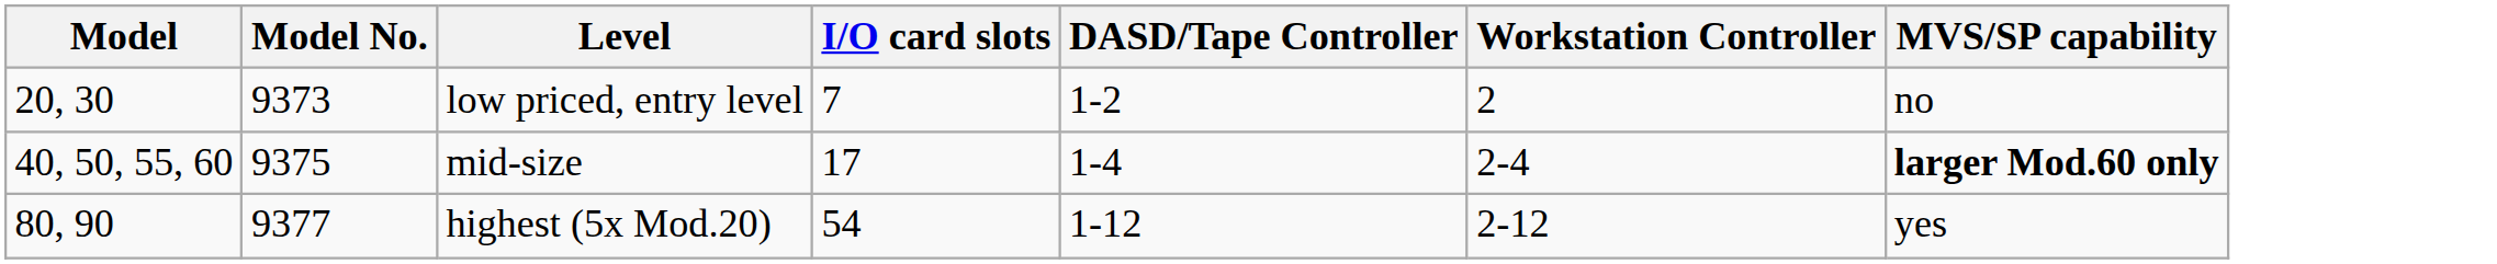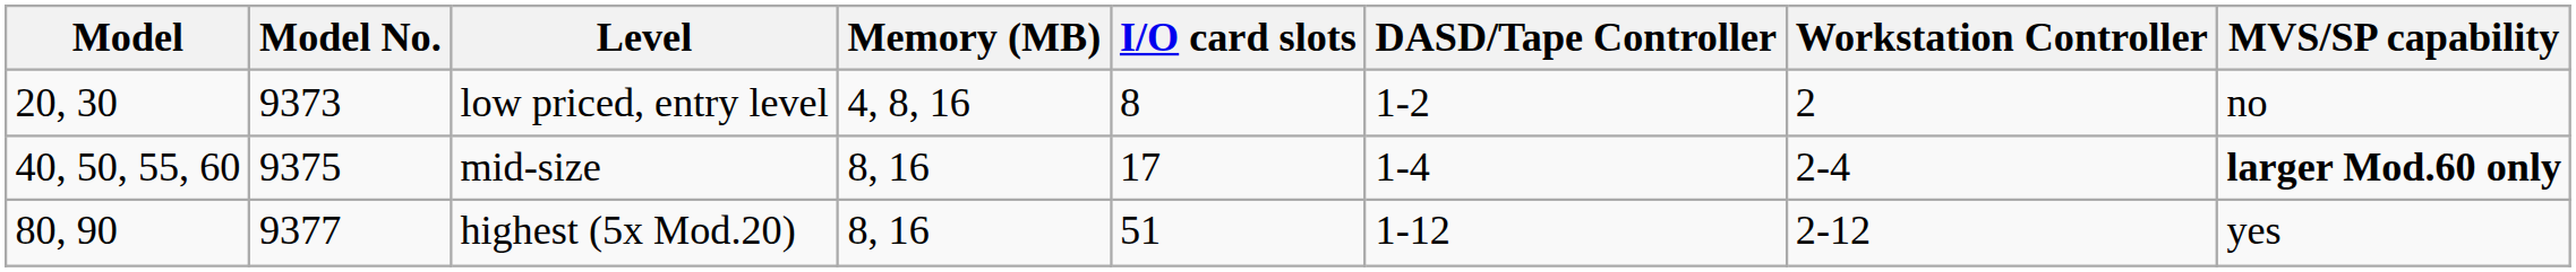+ column: Memory (MB) | 4, 8, 16 | 8, 16 | 8, 16
low priced, entry level | I/O card slots: 7 -> 8
highest (5x Mod.20) | I/O card slots: 54 -> 51
